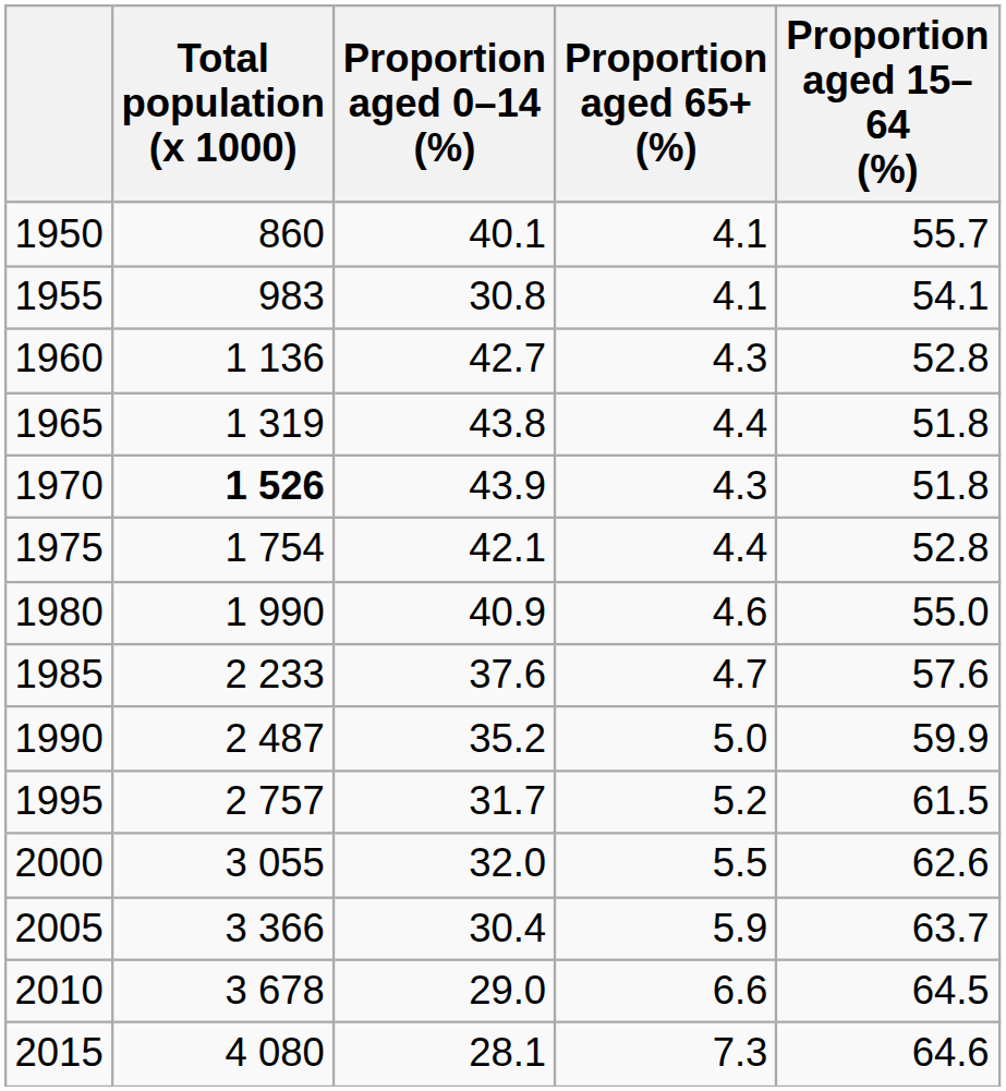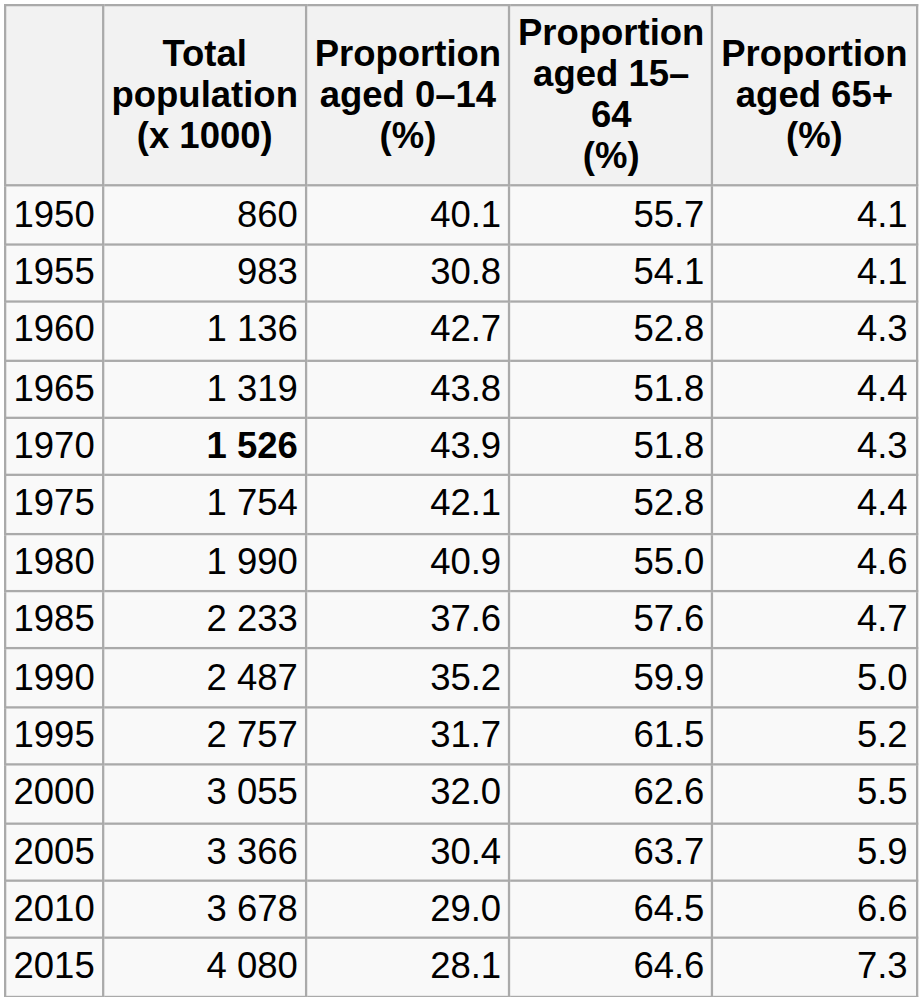columns swapped: Proportion aged 15–64 (%) <-> Proportion aged 65+ (%)
